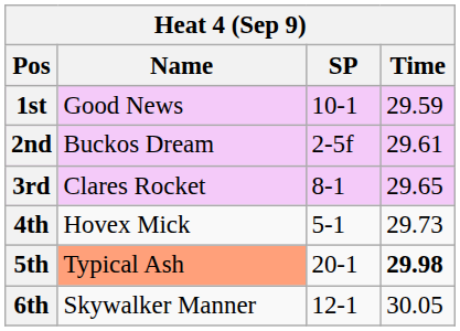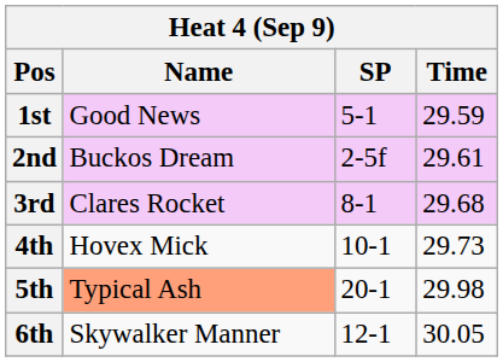1st | SP: 10-1 -> 5-1
3rd | Time: 29.65 -> 29.68
4th | SP: 5-1 -> 10-1
5th | Time: bold -> normal
